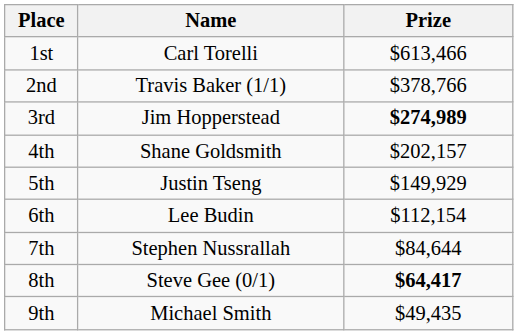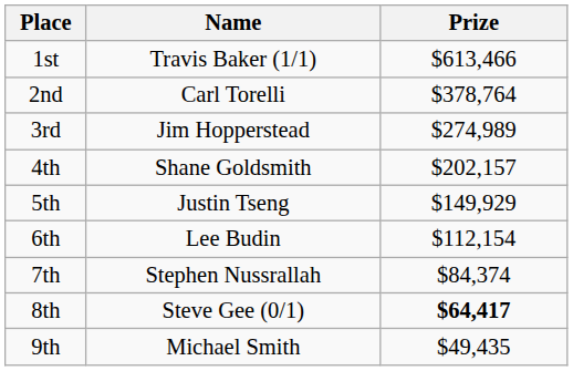1st | Name: Carl Torelli -> Travis Baker (1/1)
2nd | Name: Travis Baker (1/1) -> Carl Torelli
2nd | Prize: $378,766 -> $378,764
3rd | Prize: bold -> normal
7th | Prize: $84,644 -> $84,374
